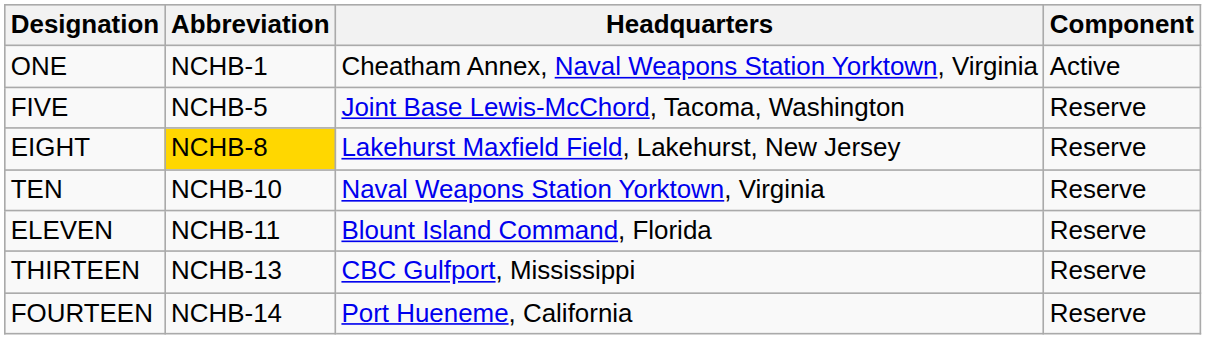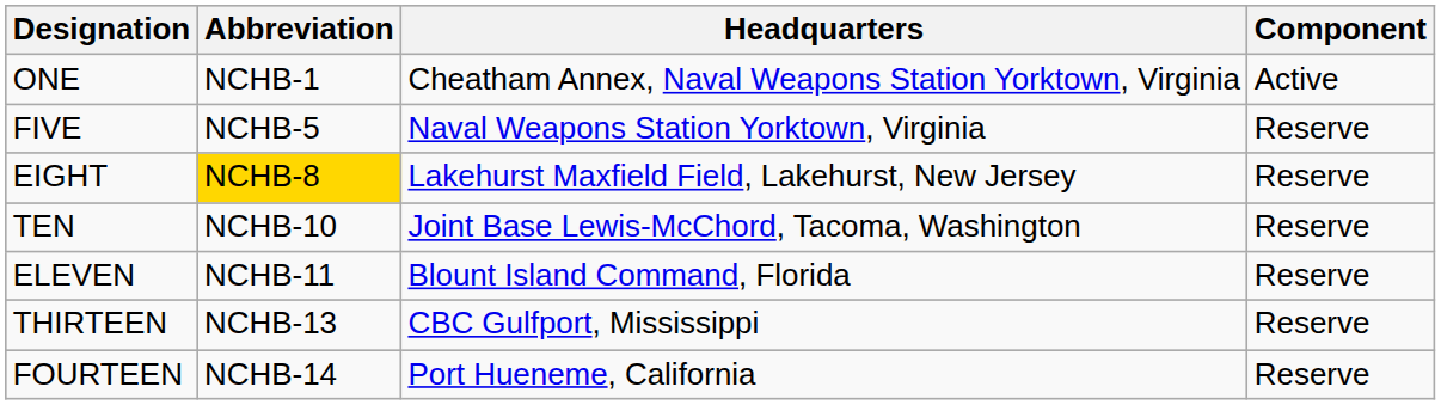FIVE | Headquarters: Joint Base Lewis-McChord, Tacoma, Washington -> Naval Weapons Station Yorktown, Virginia
TEN | Headquarters: Naval Weapons Station Yorktown, Virginia -> Joint Base Lewis-McChord, Tacoma, Washington
